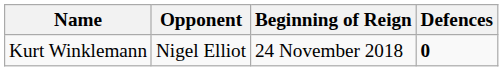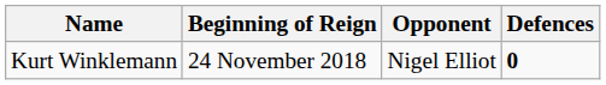columns swapped: Beginning of Reign <-> Opponent
